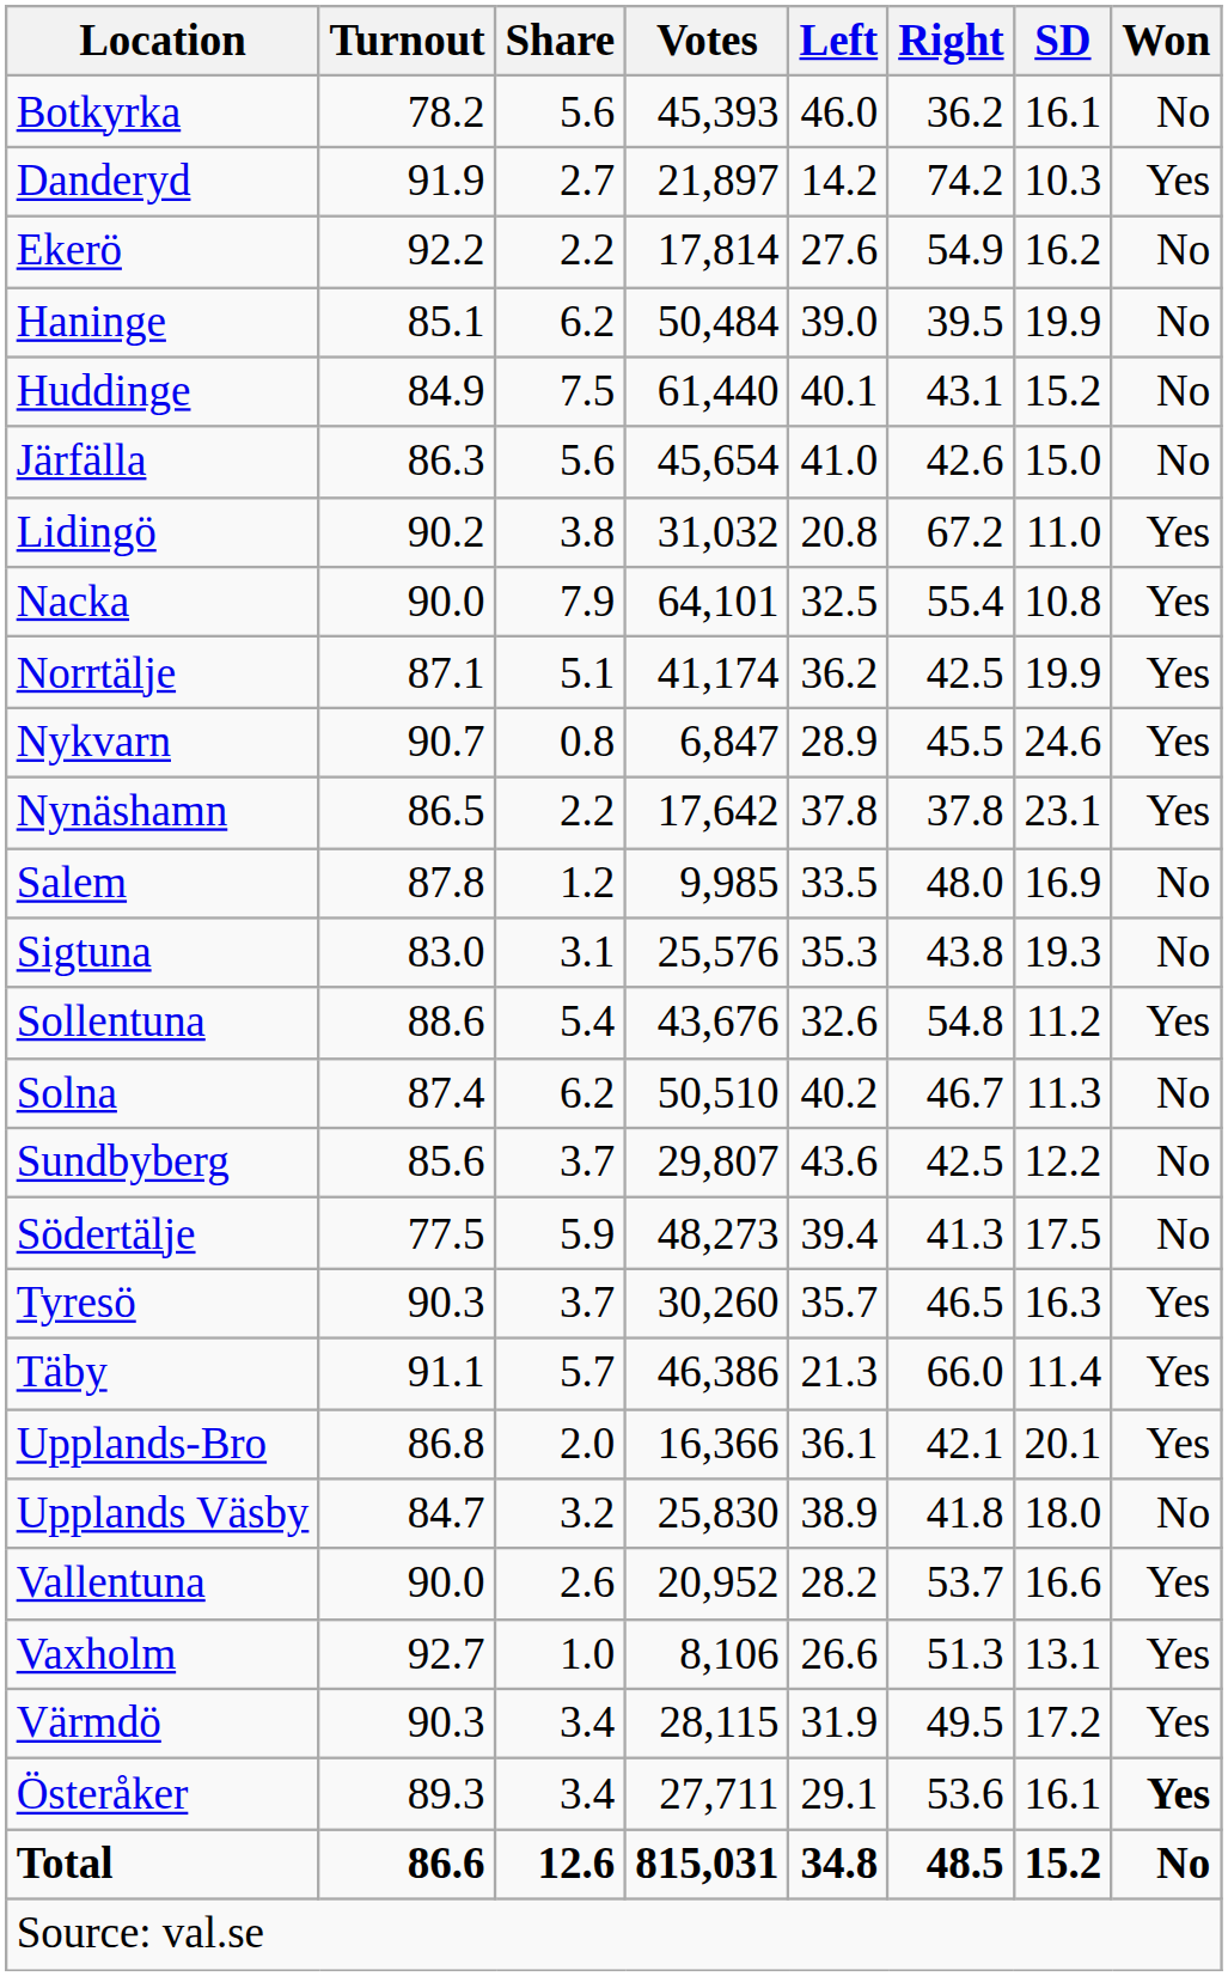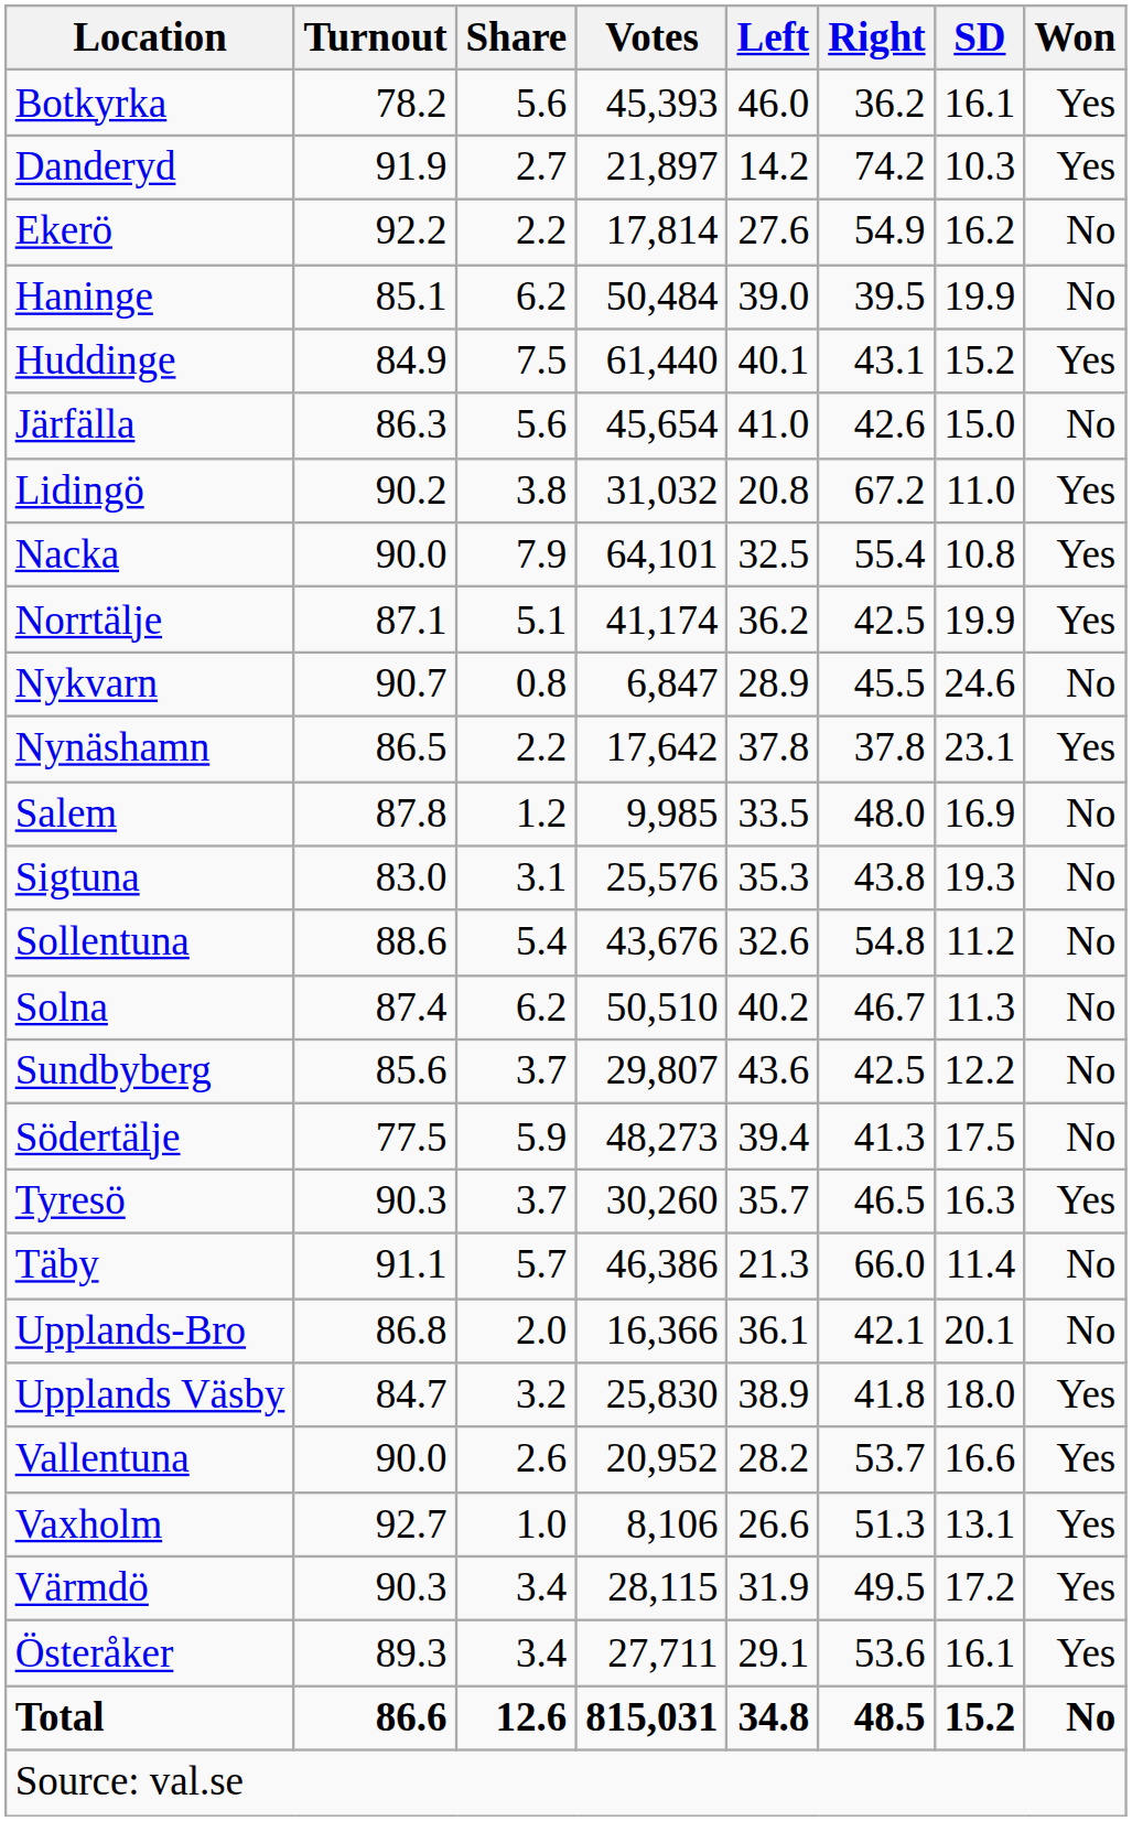Botkyrka | Won: No -> Yes
Huddinge | Won: No -> Yes
Nykvarn | Won: Yes -> No
Sollentuna | Won: Yes -> No
Täby | Won: Yes -> No
Upplands-Bro | Won: Yes -> No
Upplands Väsby | Won: No -> Yes
Österåker | Won: bold -> normal
